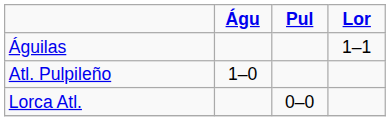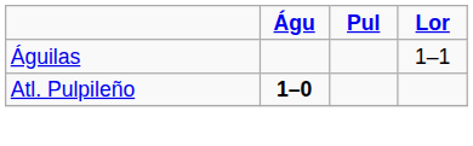Atl. Pulpileño | Águ: normal -> bold
- row: Lorca Atl. | 0–0
